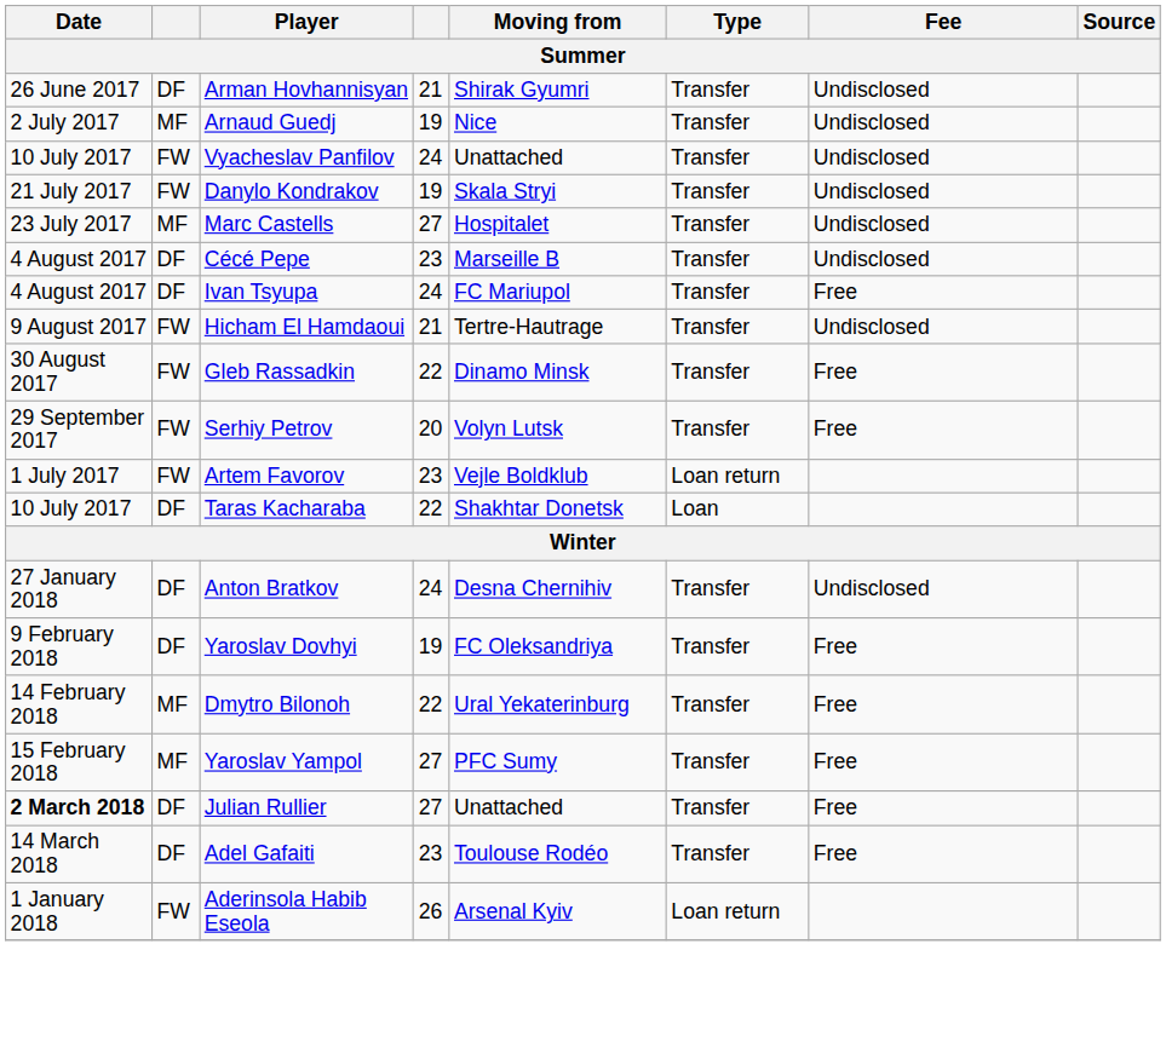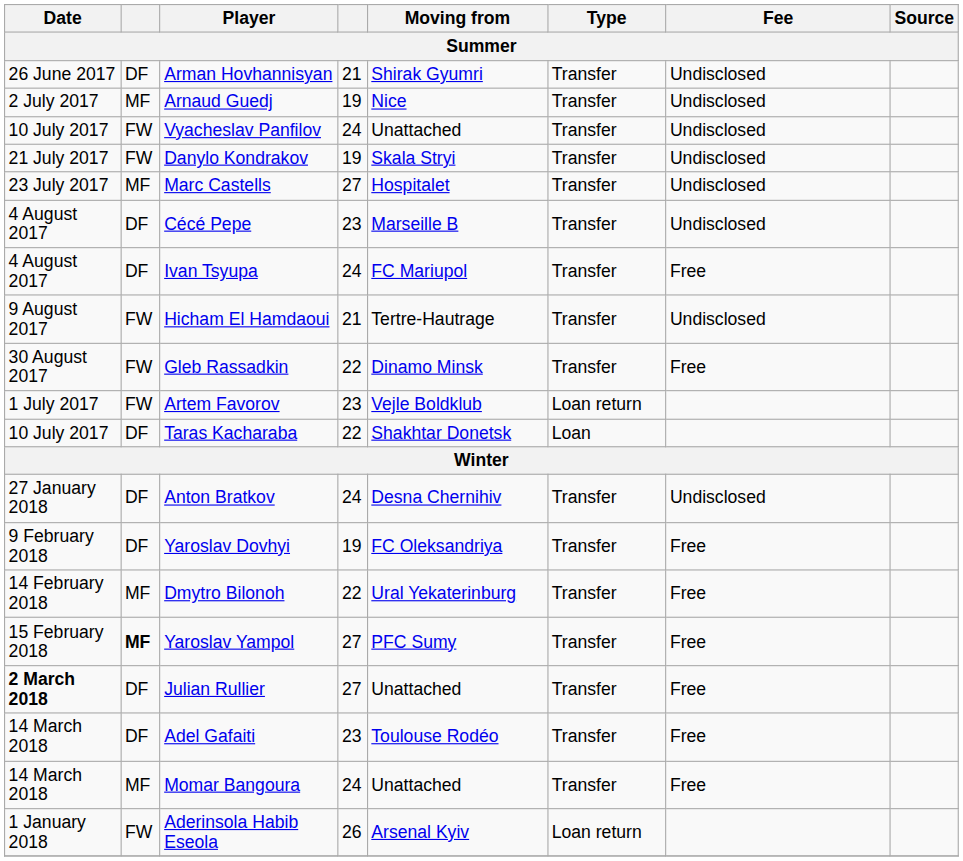- row: 29 September 2017 | FW | Serhiy Petrov | 20 | Volyn Lutsk | Transfer | Free
Yaroslav Yampol | column 2: normal -> bold
+ row: 14 March 2018 | MF | Momar Bangoura | 24 | Unattached | Transfer | Free
